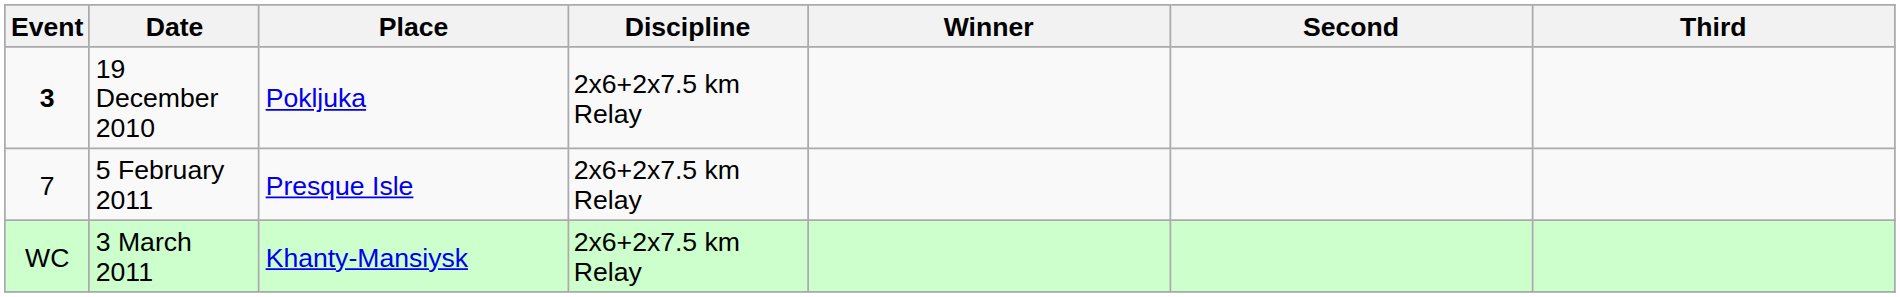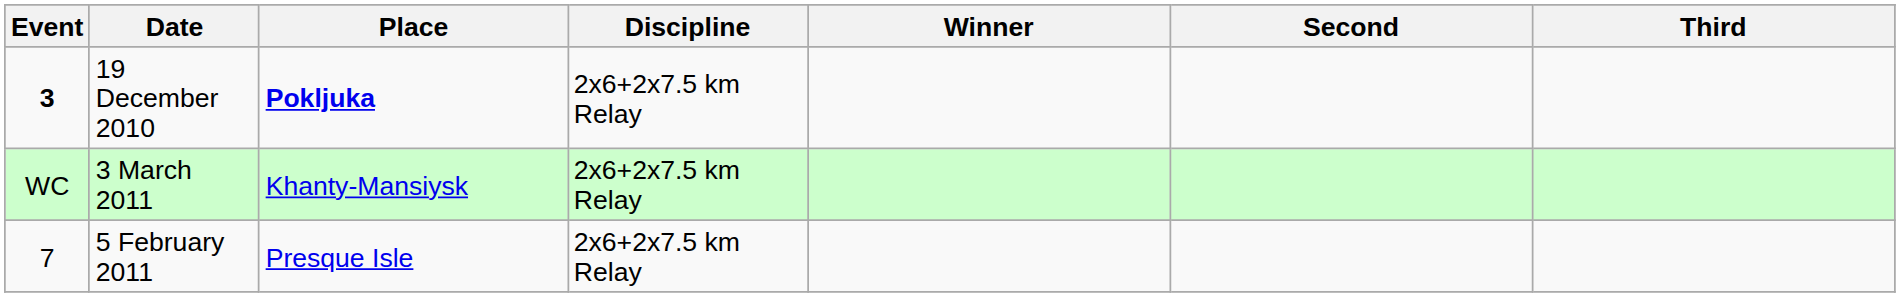19 December 2010 | Place: normal -> bold
rows swapped: 5 February 2011 <-> 3 March 2011
